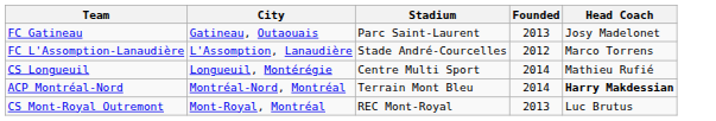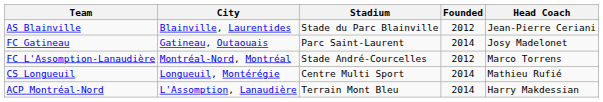+ row: AS Blainville | Blainville, Laurentides | Stade du Parc Blainville | 2012 | Jean-Pierre Ceriani
FC Gatineau | Founded: 2013 -> 2014
FC L'Assomption-Lanaudière | City: L'Assomption, Lanaudière -> Montréal-Nord, Montréal
ACP Montréal-Nord | City: Montréal-Nord, Montréal -> L'Assomption, Lanaudière
ACP Montréal-Nord | Head Coach: bold -> normal
- row: CS Mont-Royal Outremont | Mont-Royal, Montréal | REC Mont-Royal | 2013 | Luc Brutus
